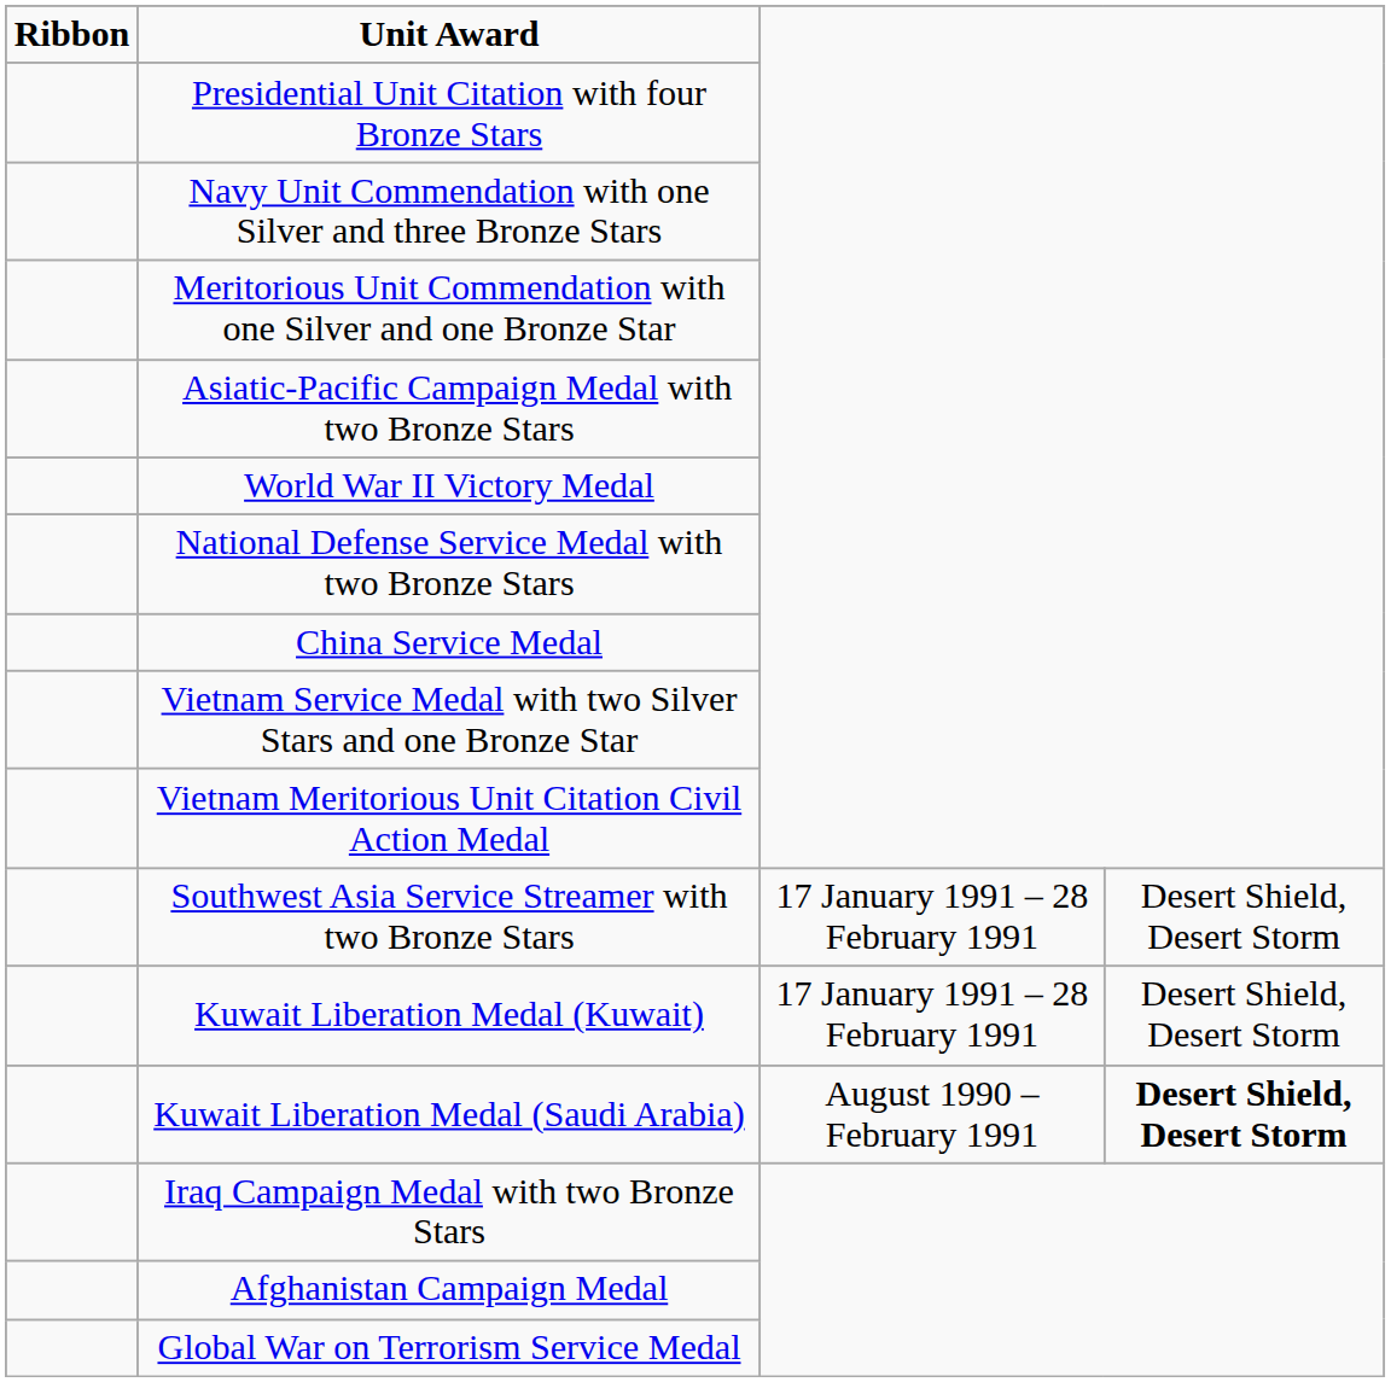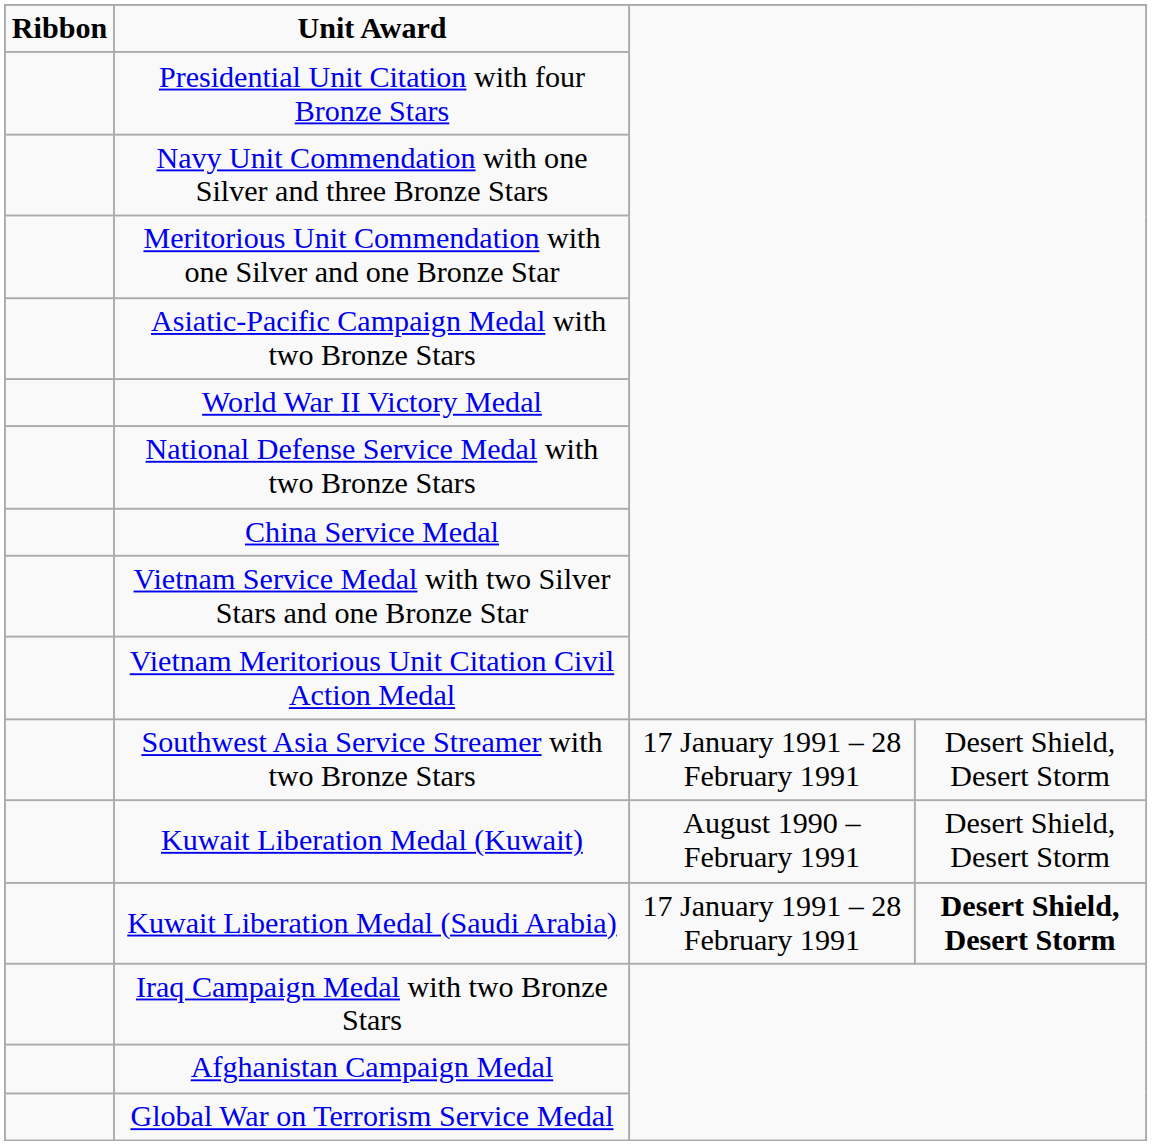Kuwait Liberation Medal (Kuwait) | column 3: 17 January 1991 – 28 February 1991 -> August 1990 – February 1991
Kuwait Liberation Medal (Saudi Arabia) | column 3: August 1990 – February 1991 -> 17 January 1991 – 28 February 1991
